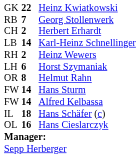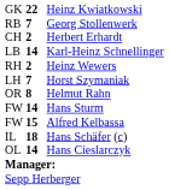Horst Szymaniak | column 2: 6 -> 7
Alfred Kelbassa | column 2: 14 -> 15
Hans Cieslarczyk | column 2: 16 -> 14
